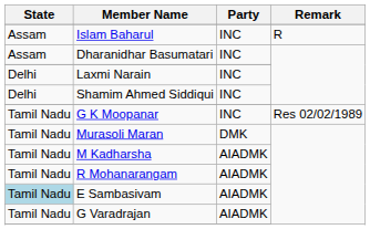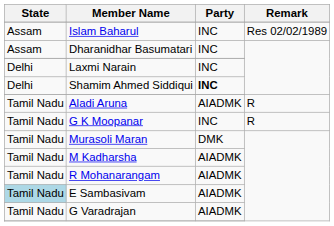Islam Baharul | Remark: R -> Res 02/02/1989
Shamim Ahmed Siddiqui | Party: normal -> bold
+ row: Tamil Nadu | Aladi Aruna | AIADMK | R
G K Moopanar | Remark: Res 02/02/1989 -> R
